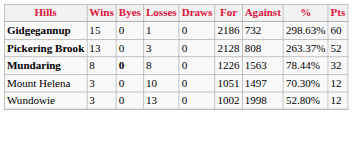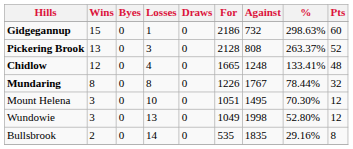+ row: Chidlow | 12 | 0 | 4 | 0 | 1665 | 1248 | 133.41% | 48
Mundaring | Byes: bold -> normal
Mundaring | Against: 1563 -> 1767
Mount Helena | Against: 1497 -> 1495
Wundowie | For: 1002 -> 1049
+ row: Bullsbrook | 2 | 0 | 14 | 0 | 535 | 1835 | 29.16% | 8
